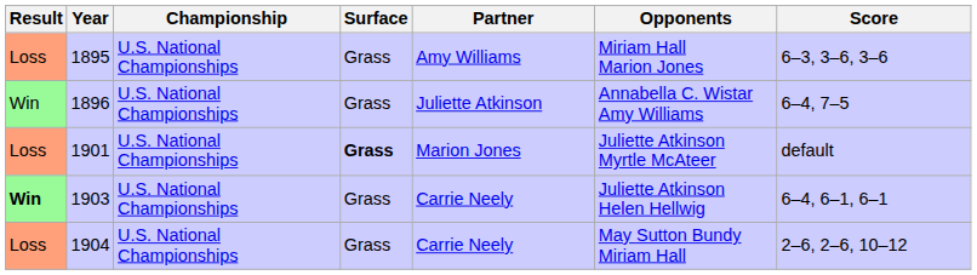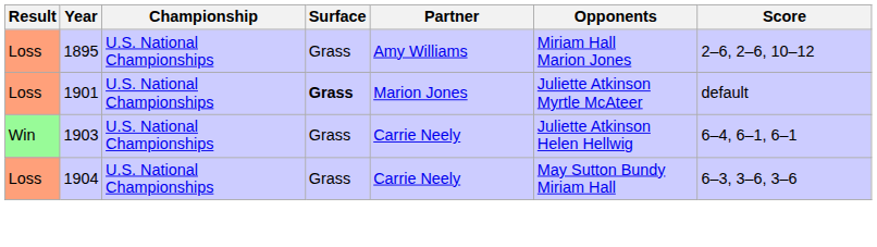1895 | Score: 6–3, 3–6, 3–6 -> 2–6, 2–6, 10–12
- row: Win | 1896 | U.S. National Championships | Grass | Juliette Atkinson | Annabella C. Wistar Amy Williams | 6–4, 7–5
1903 | Result: bold -> normal
1904 | Score: 2–6, 2–6, 10–12 -> 6–3, 3–6, 3–6
